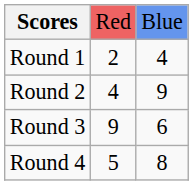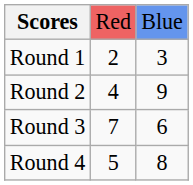Round 1 | column 3: 4 -> 3
Round 3 | column 2: 9 -> 7
